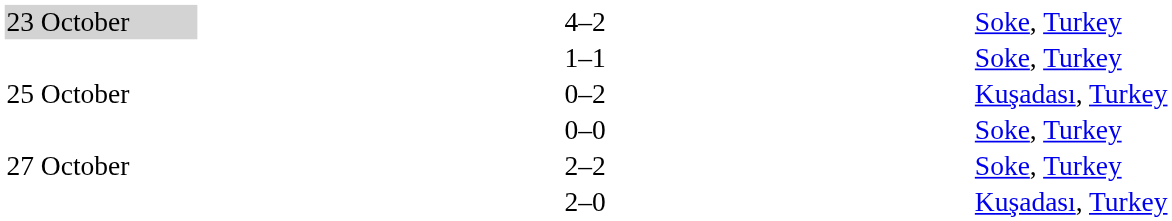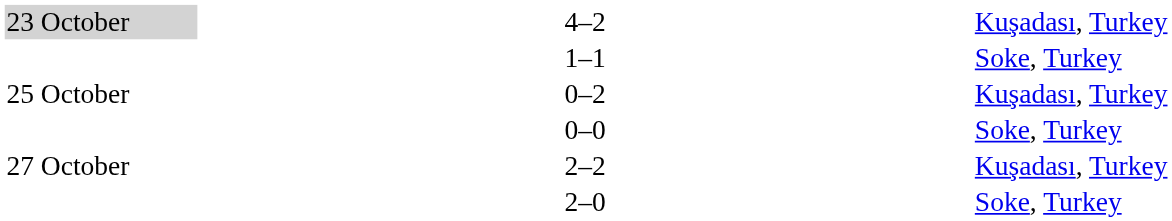4–2 | column 5: Soke, Turkey -> Kuşadası, Turkey
2–2 | column 5: Soke, Turkey -> Kuşadası, Turkey
2–0 | column 5: Kuşadası, Turkey -> Soke, Turkey
